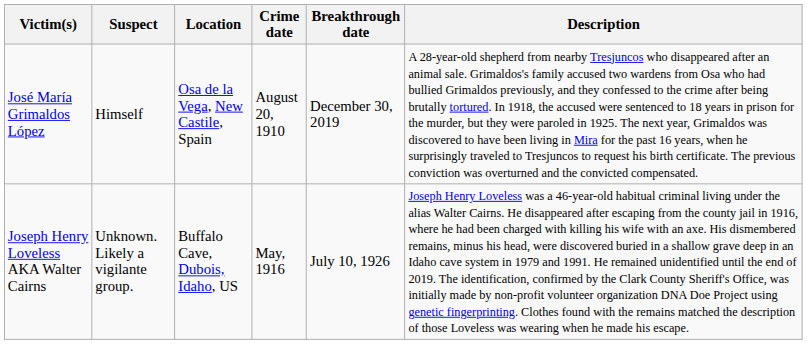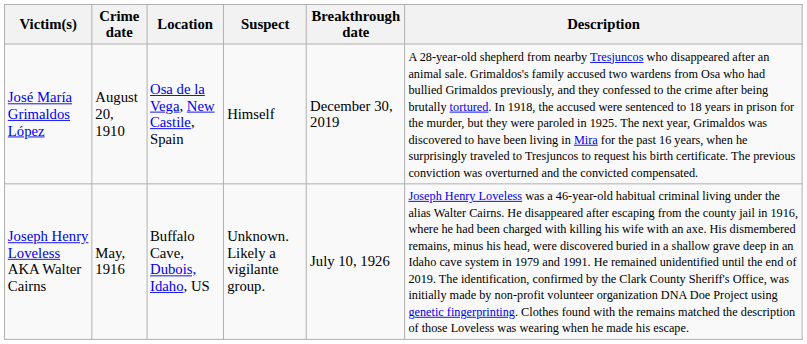columns swapped: Suspect <-> Crime date
